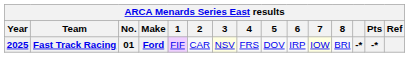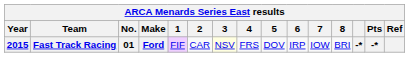Fast Track Racing | Year: 2025 -> 2015
Fast Track Racing | 7: lightyellow background -> no background
